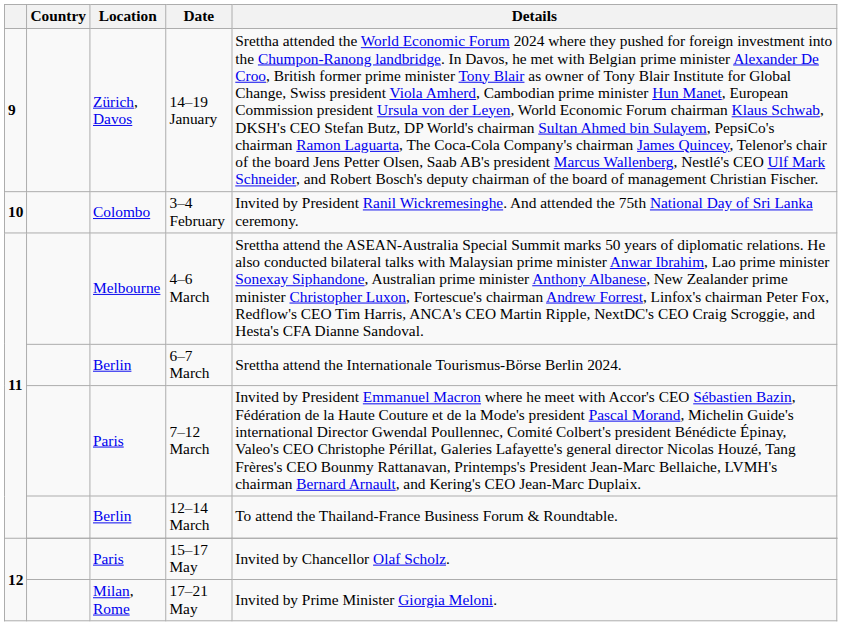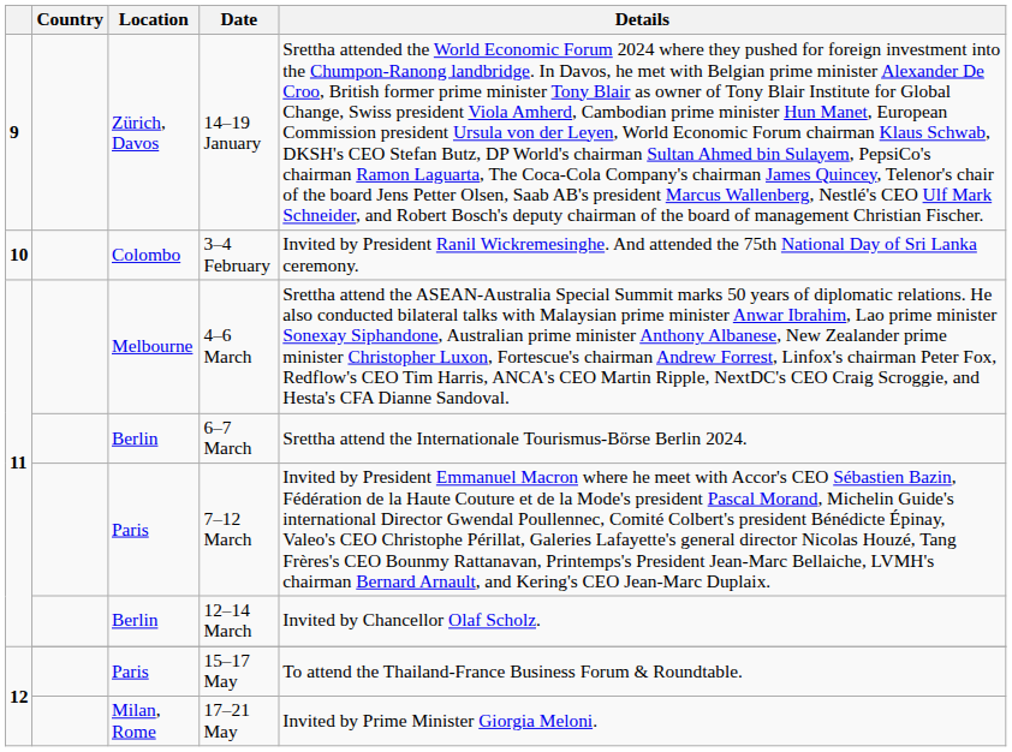12–14 March | Details: To attend the Thailand-France Business Forum & Roundtable. -> Invited by Chancellor Olaf Scholz.
15–17 May | Details: Invited by Chancellor Olaf Scholz. -> To attend the Thailand-France Business Forum & Roundtable.
